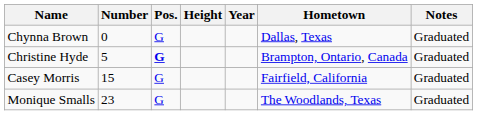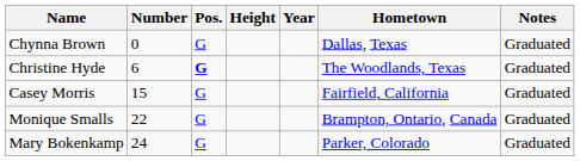Christine Hyde | Number: 5 -> 6
Christine Hyde | Hometown: Brampton, Ontario, Canada -> The Woodlands, Texas
Monique Smalls | Number: 23 -> 22
Monique Smalls | Hometown: The Woodlands, Texas -> Brampton, Ontario, Canada
+ row: Mary Bokenkamp | 24 | G | Parker, Colorado | Graduated
